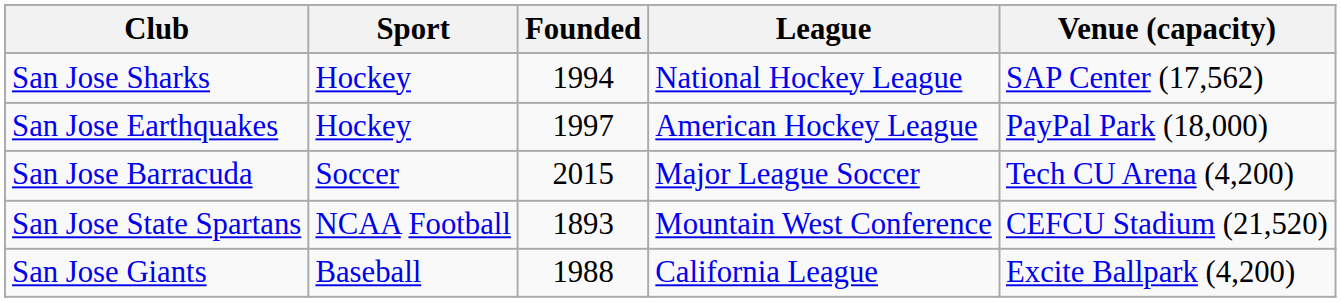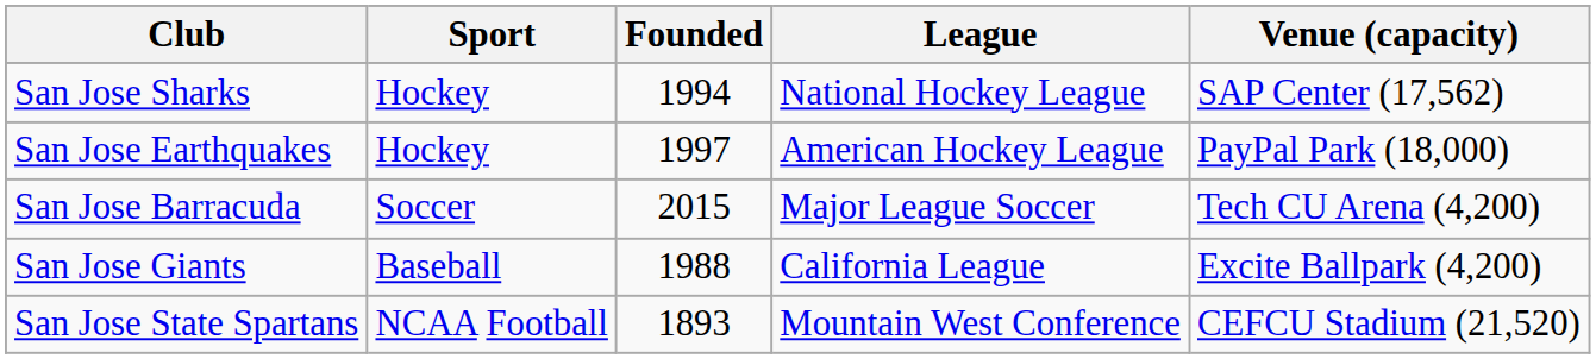rows swapped: San Jose Giants <-> San Jose State Spartans
